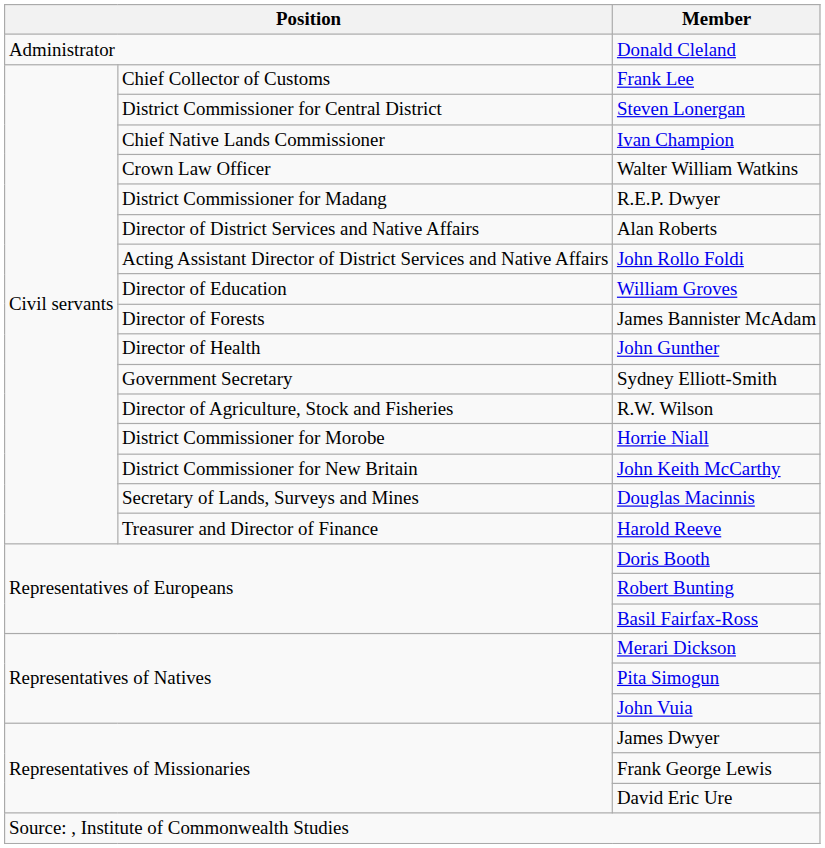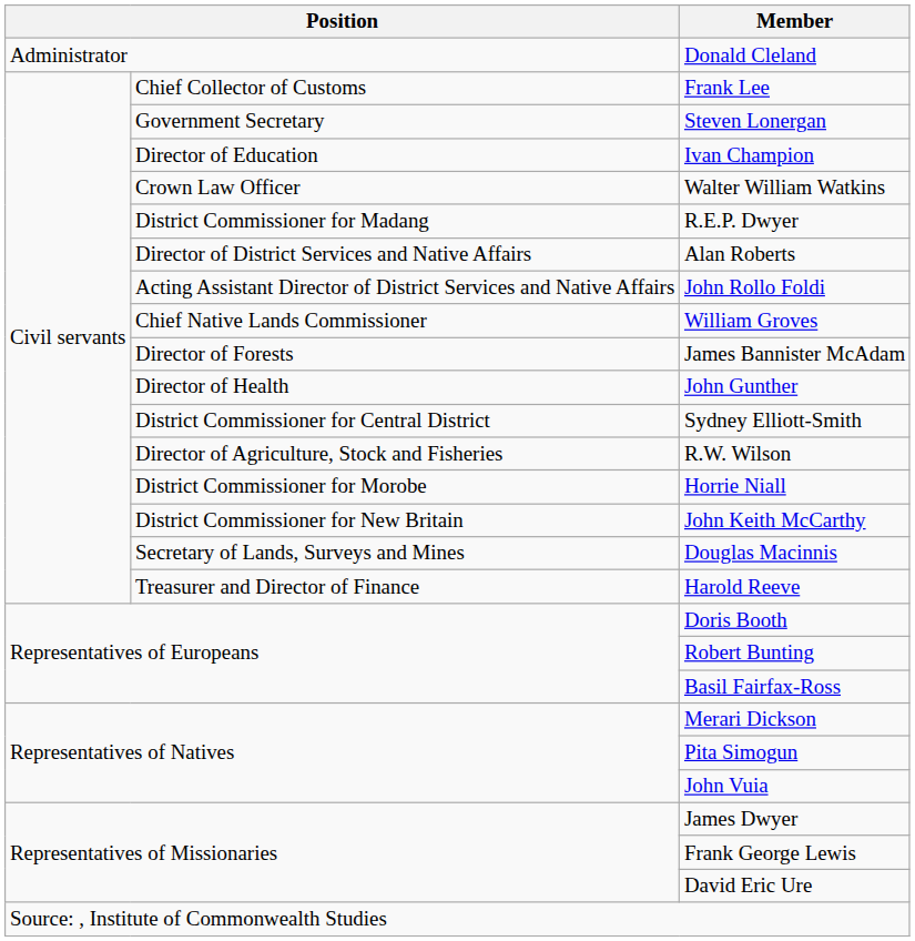Steven Lonergan | column 2: District Commissioner for Central District -> Government Secretary
Ivan Champion | column 2: Chief Native Lands Commissioner -> Director of Education
William Groves | column 2: Director of Education -> Chief Native Lands Commissioner
Sydney Elliott-Smith | column 2: Government Secretary -> District Commissioner for Central District
